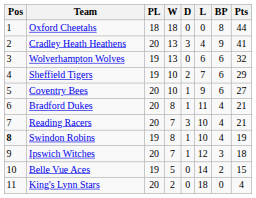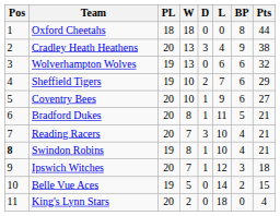Cradley Heath Heathens | Pts: 41 -> 38
Bradford Dukes | BP: 4 -> 5
Swindon Robins | Pts: 19 -> 21
